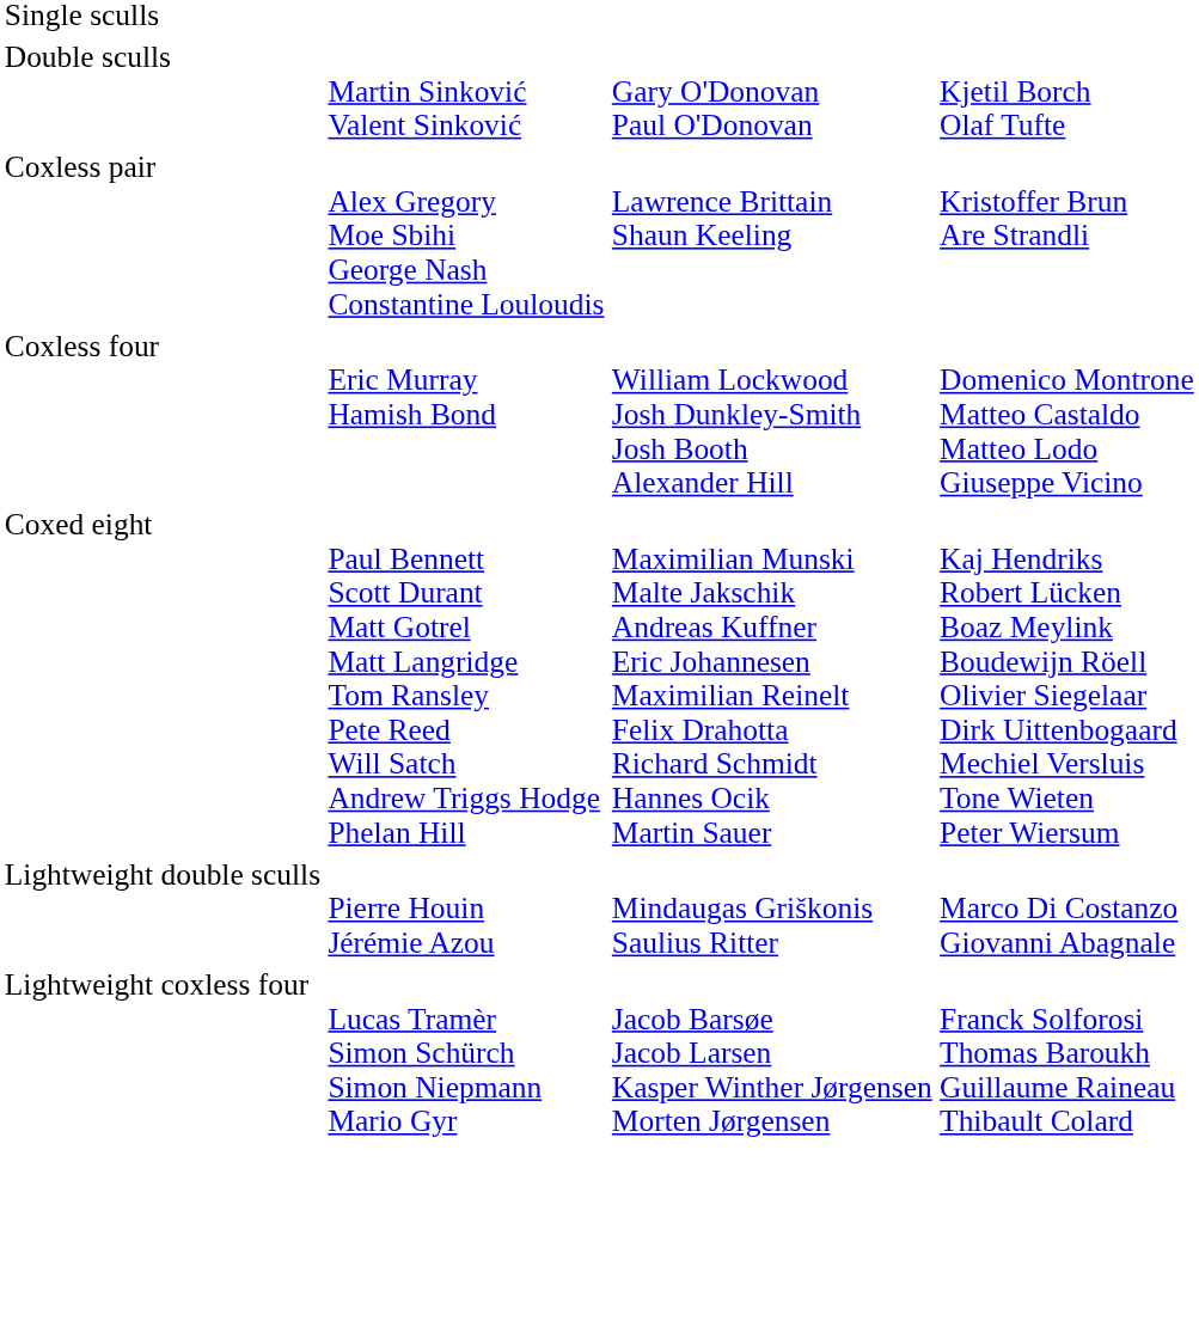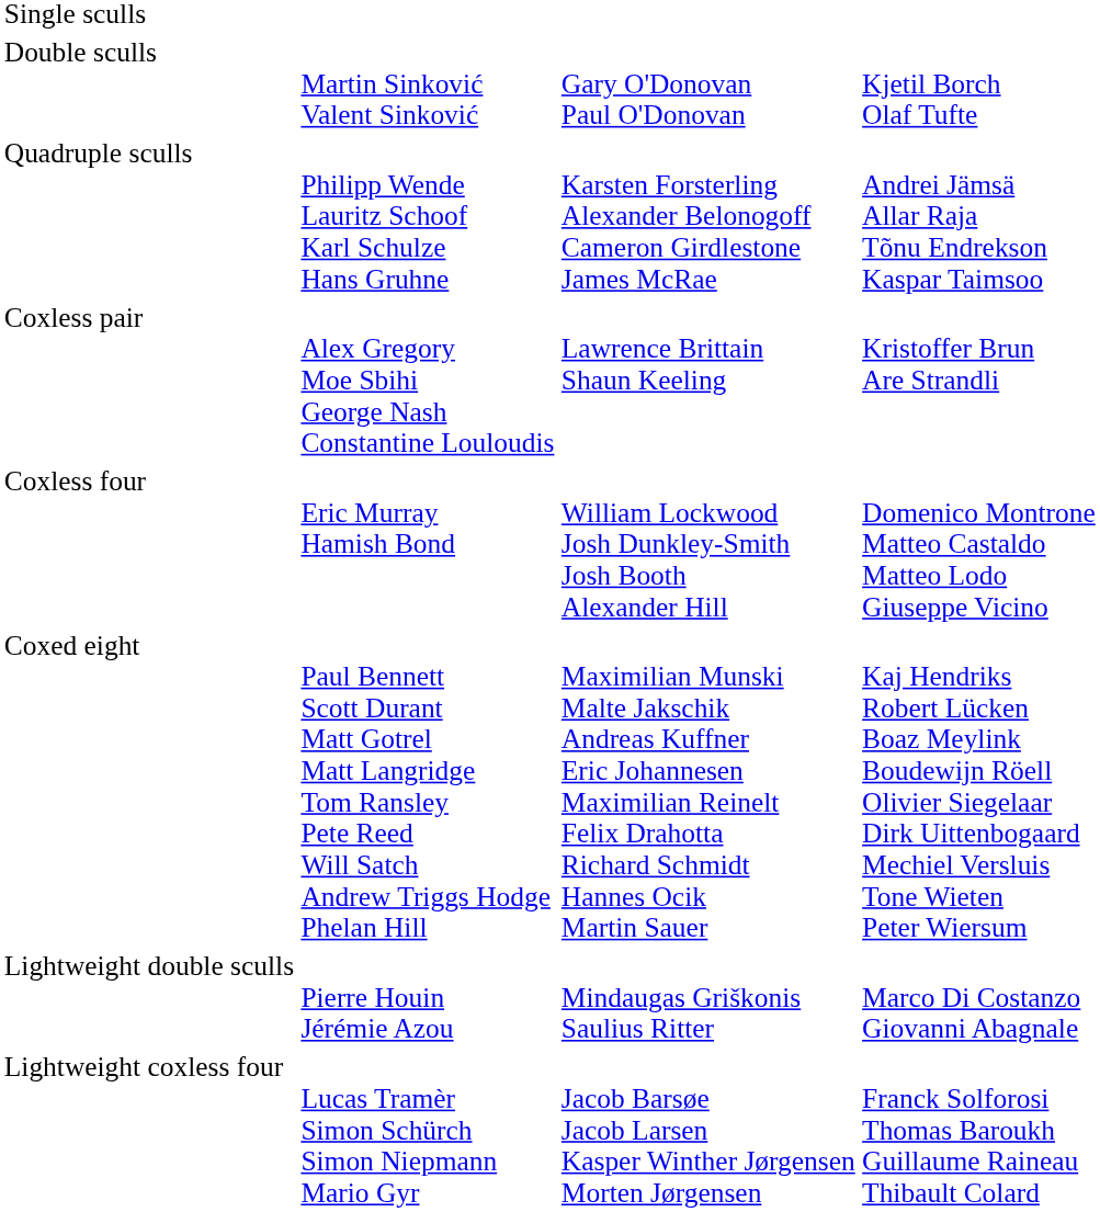+ row: Quadruple sculls | Philipp Wende Lauritz Schoof Karl Schulze Hans Gruhne | Karsten Forsterling Alexander Belonogoff Cameron Girdlestone James McRae | Andrei Jämsä Allar Raja Tõnu Endrekson Kaspar Taimsoo
